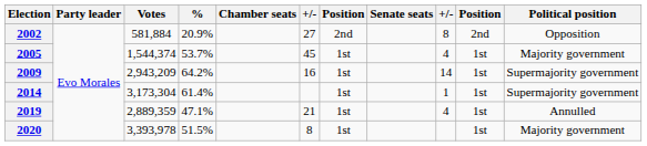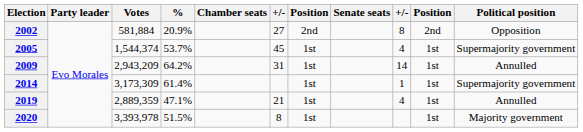2005 | Political position: Majority government -> Supermajority government
2009 | column 6: 16 -> 31
2009 | Political position: Supermajority government -> Annulled
2014 | Votes: 3,173,304 -> 3,173,309
